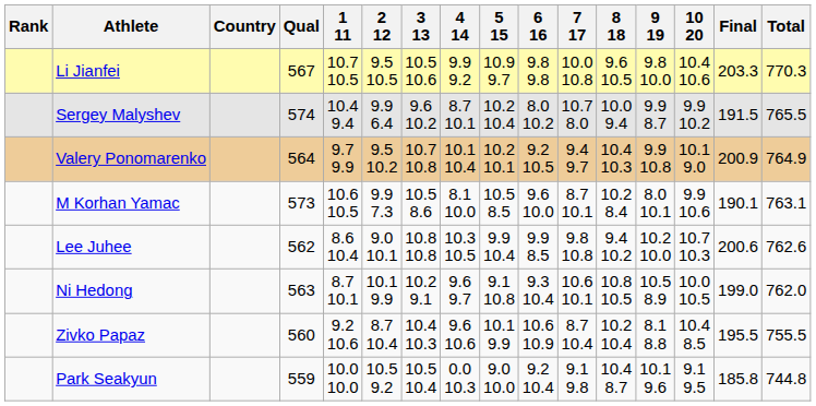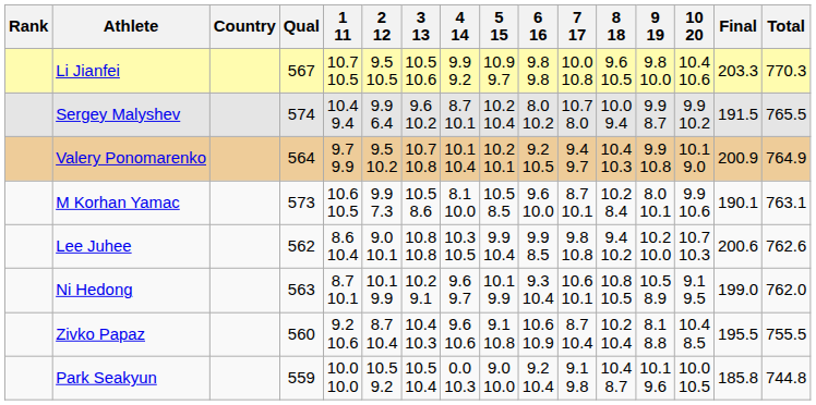Ni Hedong | 5 15: 9.1 10.8 -> 10.1 9.9
Ni Hedong | 10 20: 10.0 10.5 -> 9.1 9.5
Zivko Papaz | 5 15: 10.1 9.9 -> 9.1 10.8
Park Seakyun | 10 20: 9.1 9.5 -> 10.0 10.5
